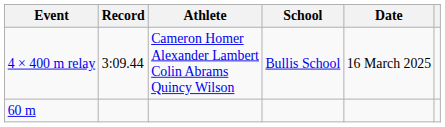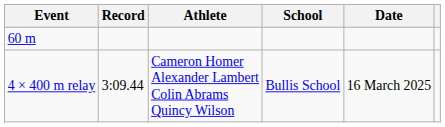rows swapped: 60 m <-> 4 × 400 m relay
